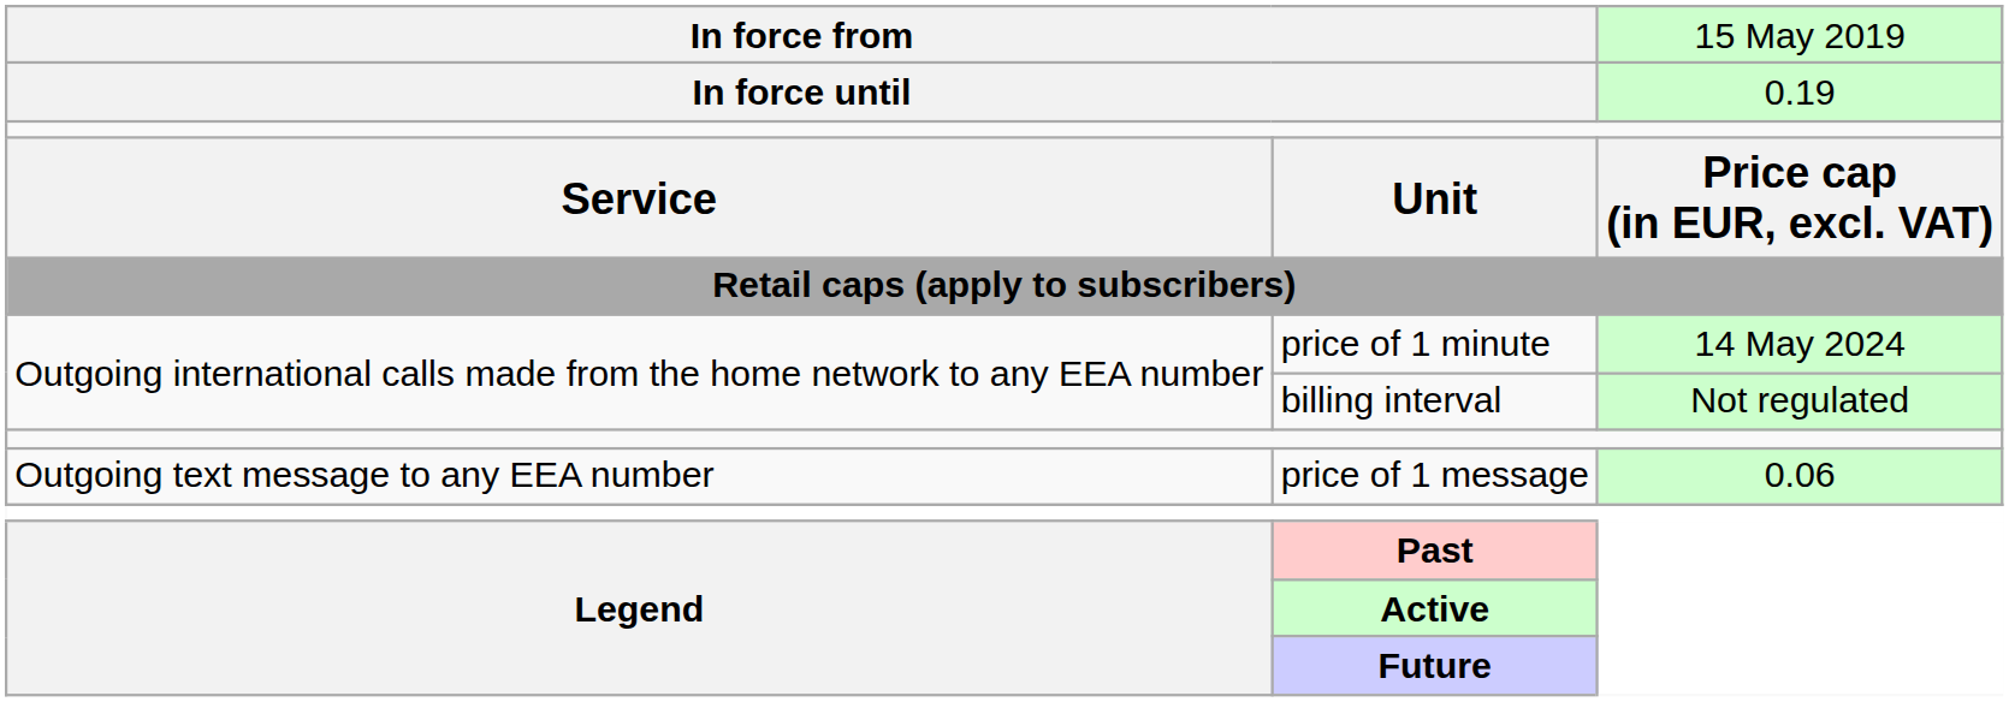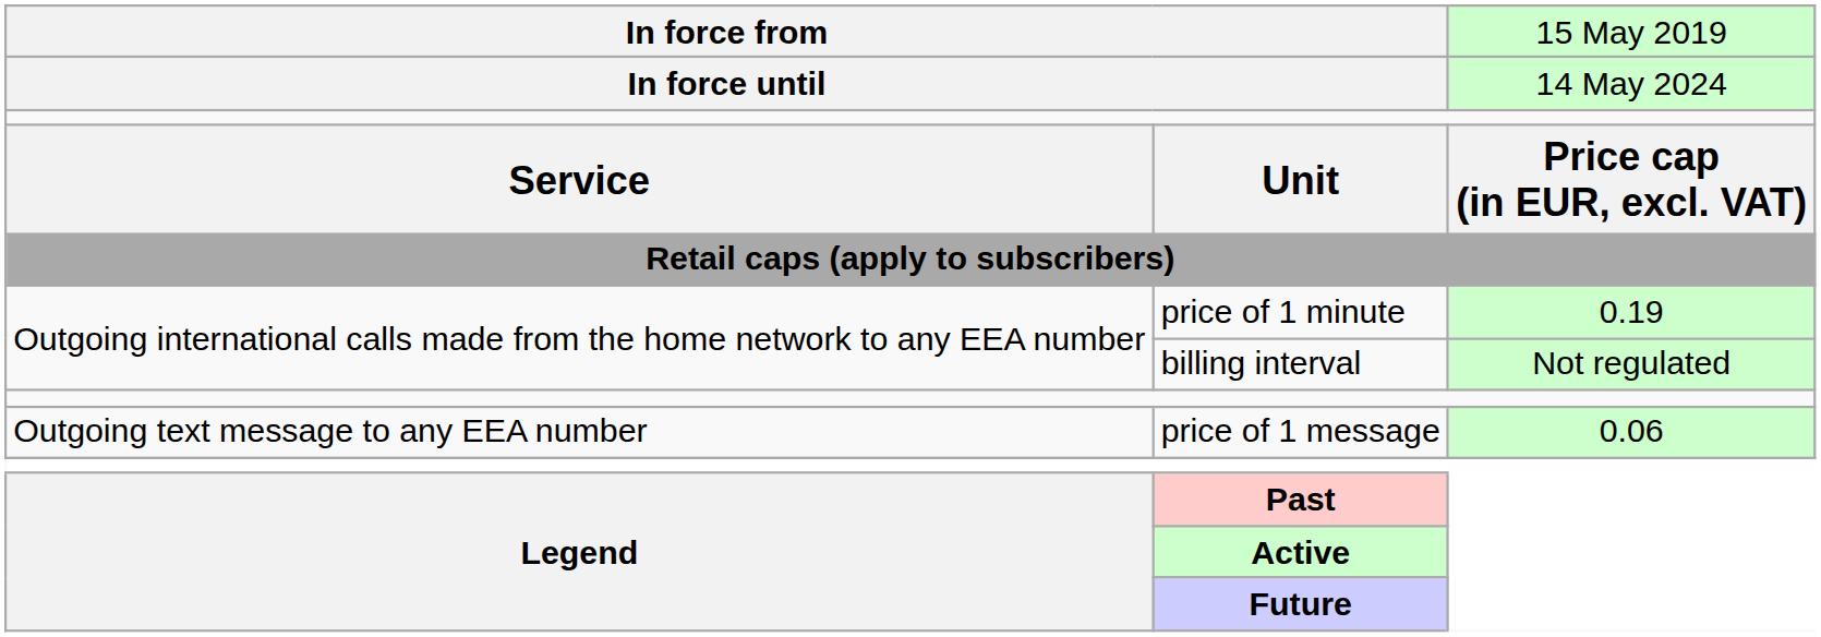In force until | column 3: 0.19 -> 14 May 2024
price of 1 minute | column 3: 14 May 2024 -> 0.19
